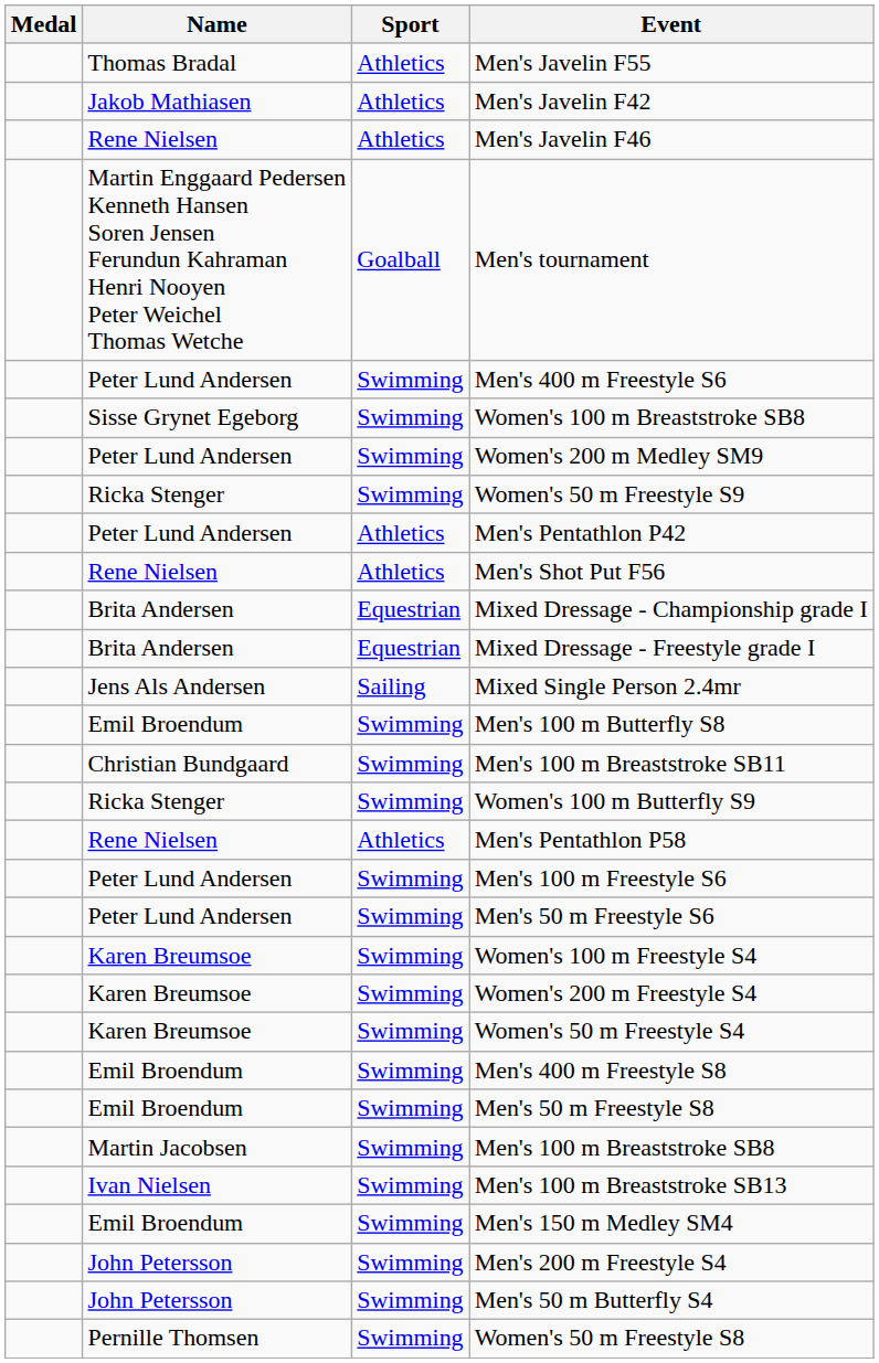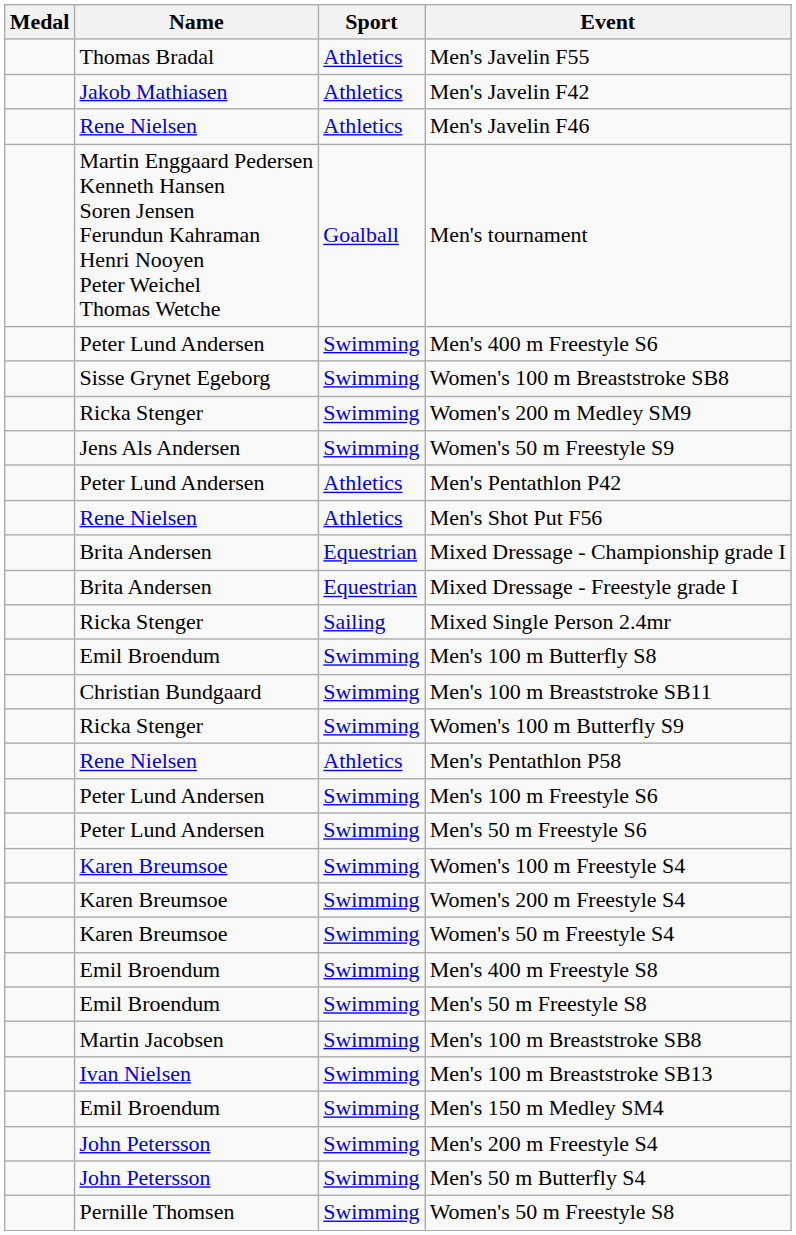Women's 200 m Medley SM9 | Name: Peter Lund Andersen -> Ricka Stenger
Women's 50 m Freestyle S9 | Name: Ricka Stenger -> Jens Als Andersen
Mixed Single Person 2.4mr | Name: Jens Als Andersen -> Ricka Stenger
